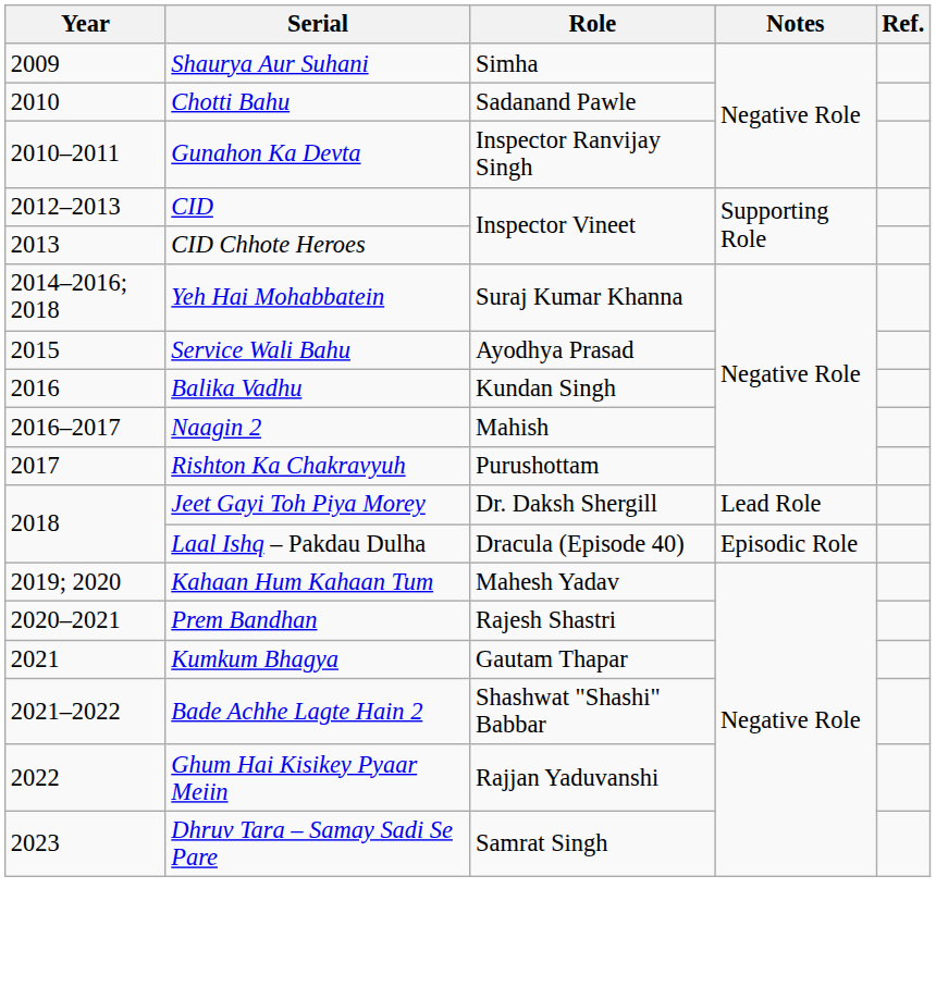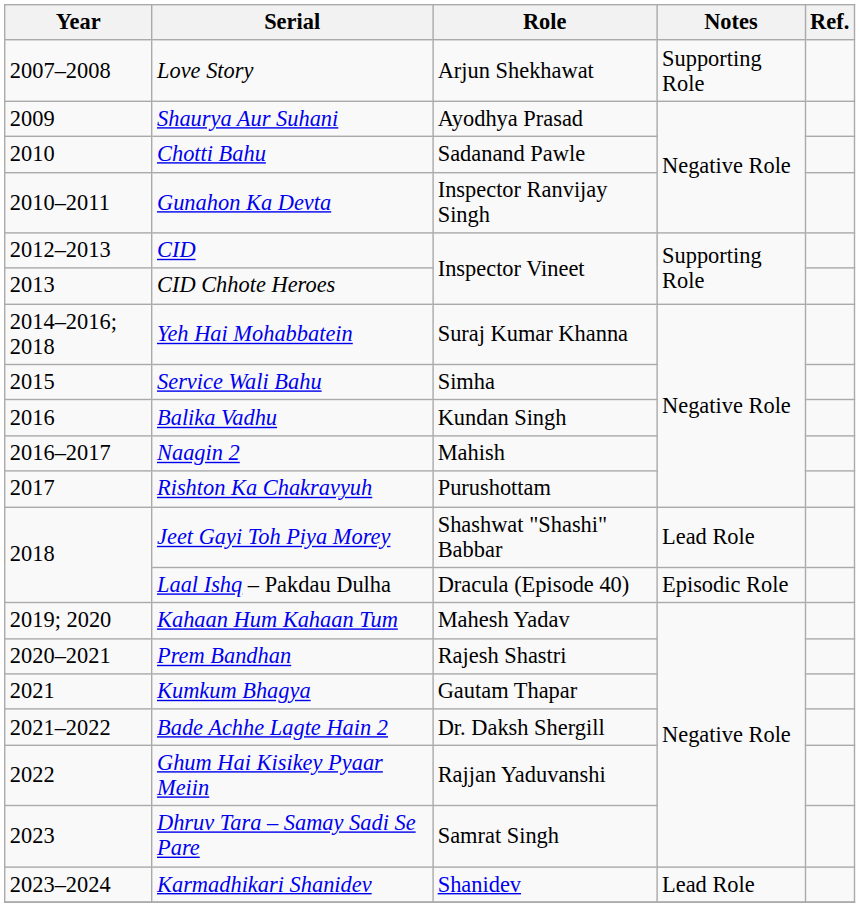+ row: 2007–2008 | Love Story | Arjun Shekhawat | Supporting Role
Shaurya Aur Suhani | Role: Simha -> Ayodhya Prasad
Service Wali Bahu | Role: Ayodhya Prasad -> Simha
Jeet Gayi Toh Piya Morey | Role: Dr. Daksh Shergill -> Shashwat "Shashi" Babbar
Bade Achhe Lagte Hain 2 | Role: Shashwat "Shashi" Babbar -> Dr. Daksh Shergill
+ row: 2023–2024 | Karmadhikari Shanidev | Shanidev | Lead Role
